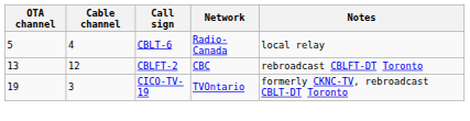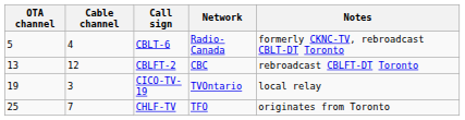CBLT-6 | Notes: local relay -> formerly CKNC-TV, rebroadcast CBLT-DT Toronto
CICO-TV-19 | Notes: formerly CKNC-TV, rebroadcast CBLT-DT Toronto -> local relay
+ row: 25 | 7 | CHLF-TV | TFO | originates from Toronto
